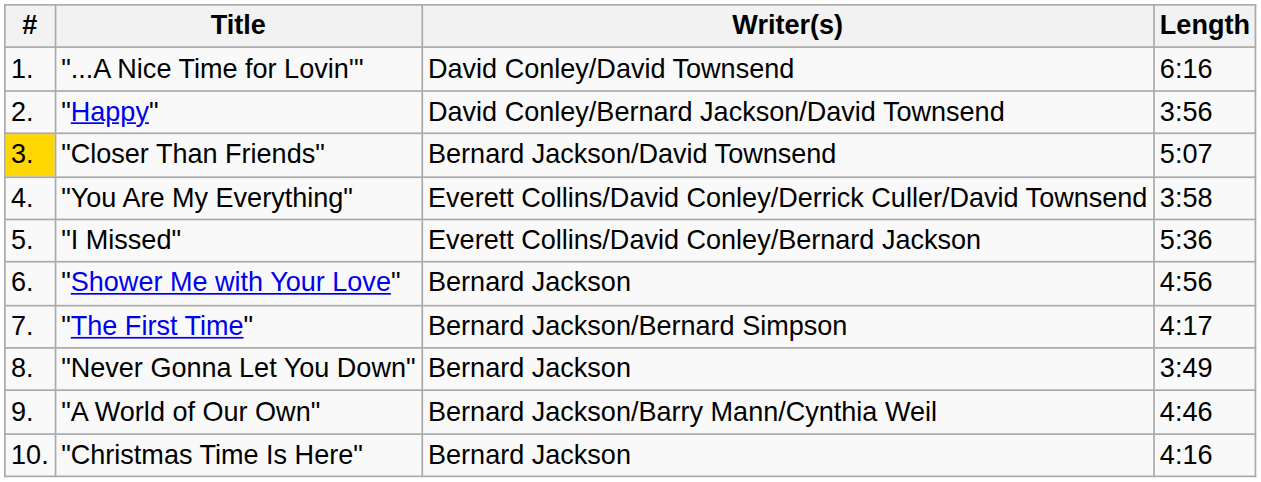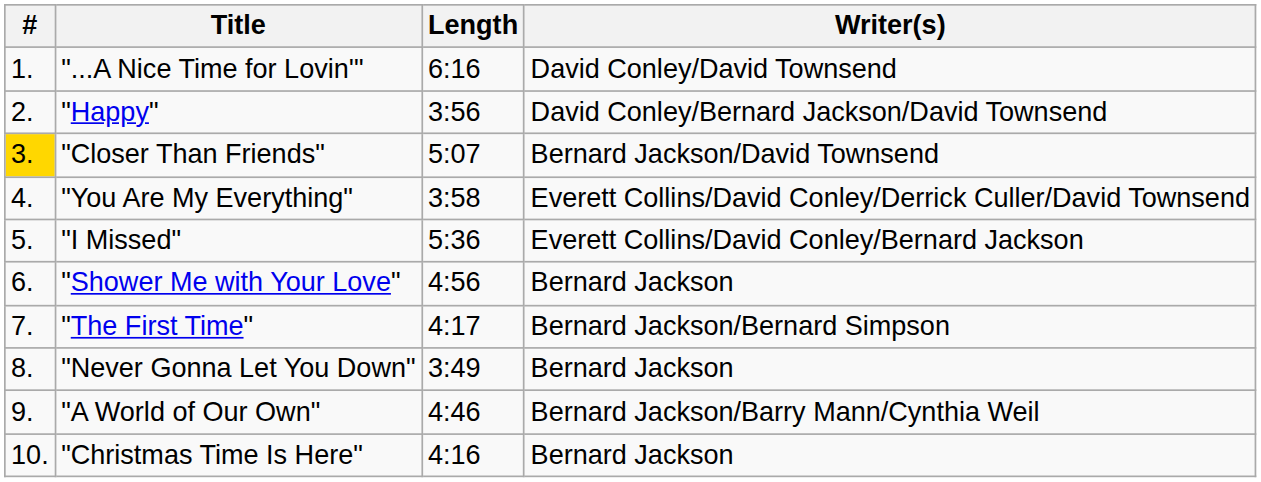columns swapped: Writer(s) <-> Length
